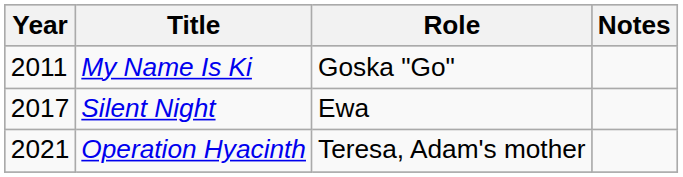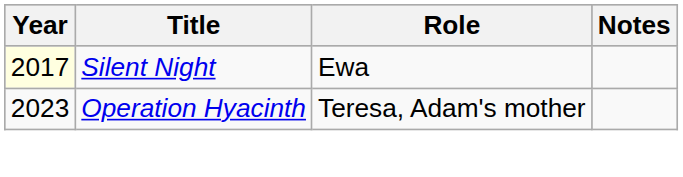- row: 2011 | My Name Is Ki | Goska "Go"
Silent Night | Year: no background -> lightyellow background
Operation Hyacinth | Year: 2021 -> 2023
